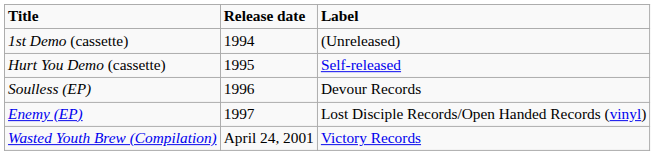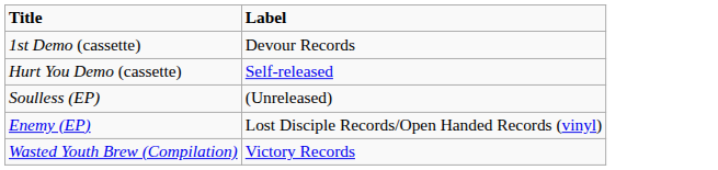- column: Release date | 1994 | 1995 | 1996 | 1997 | April 24, 2001
1st Demo (cassette) | Label: (Unreleased) -> Devour Records
Soulless (EP) | Label: Devour Records -> (Unreleased)
